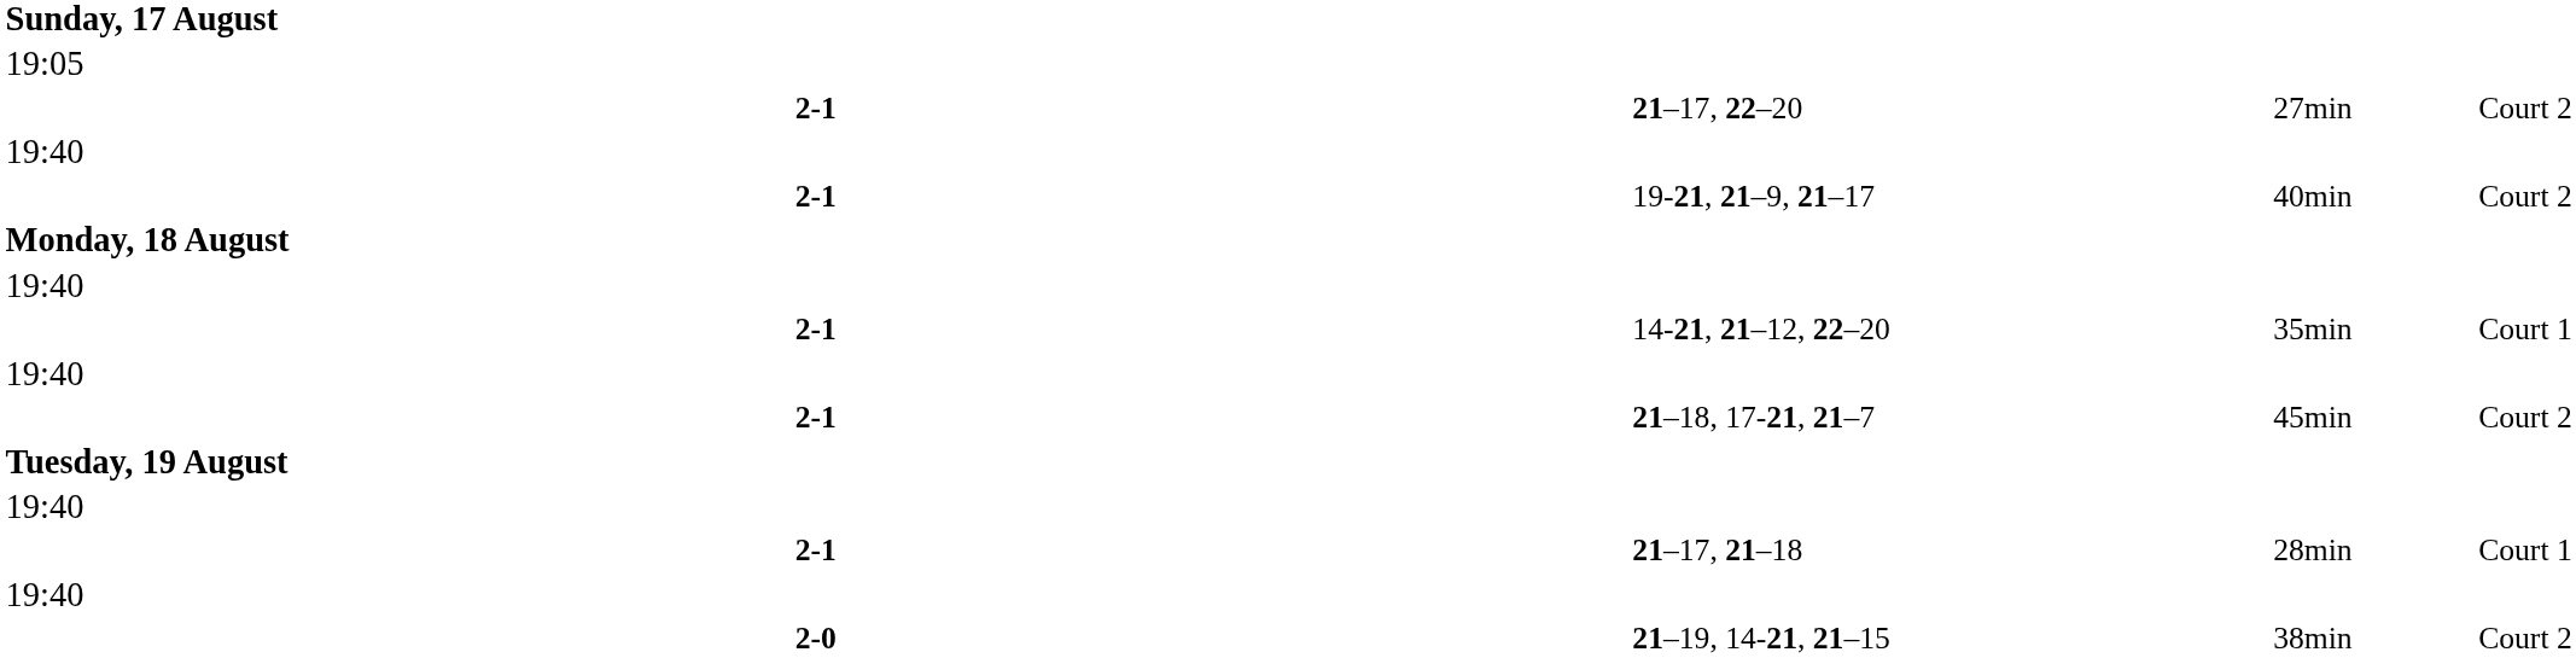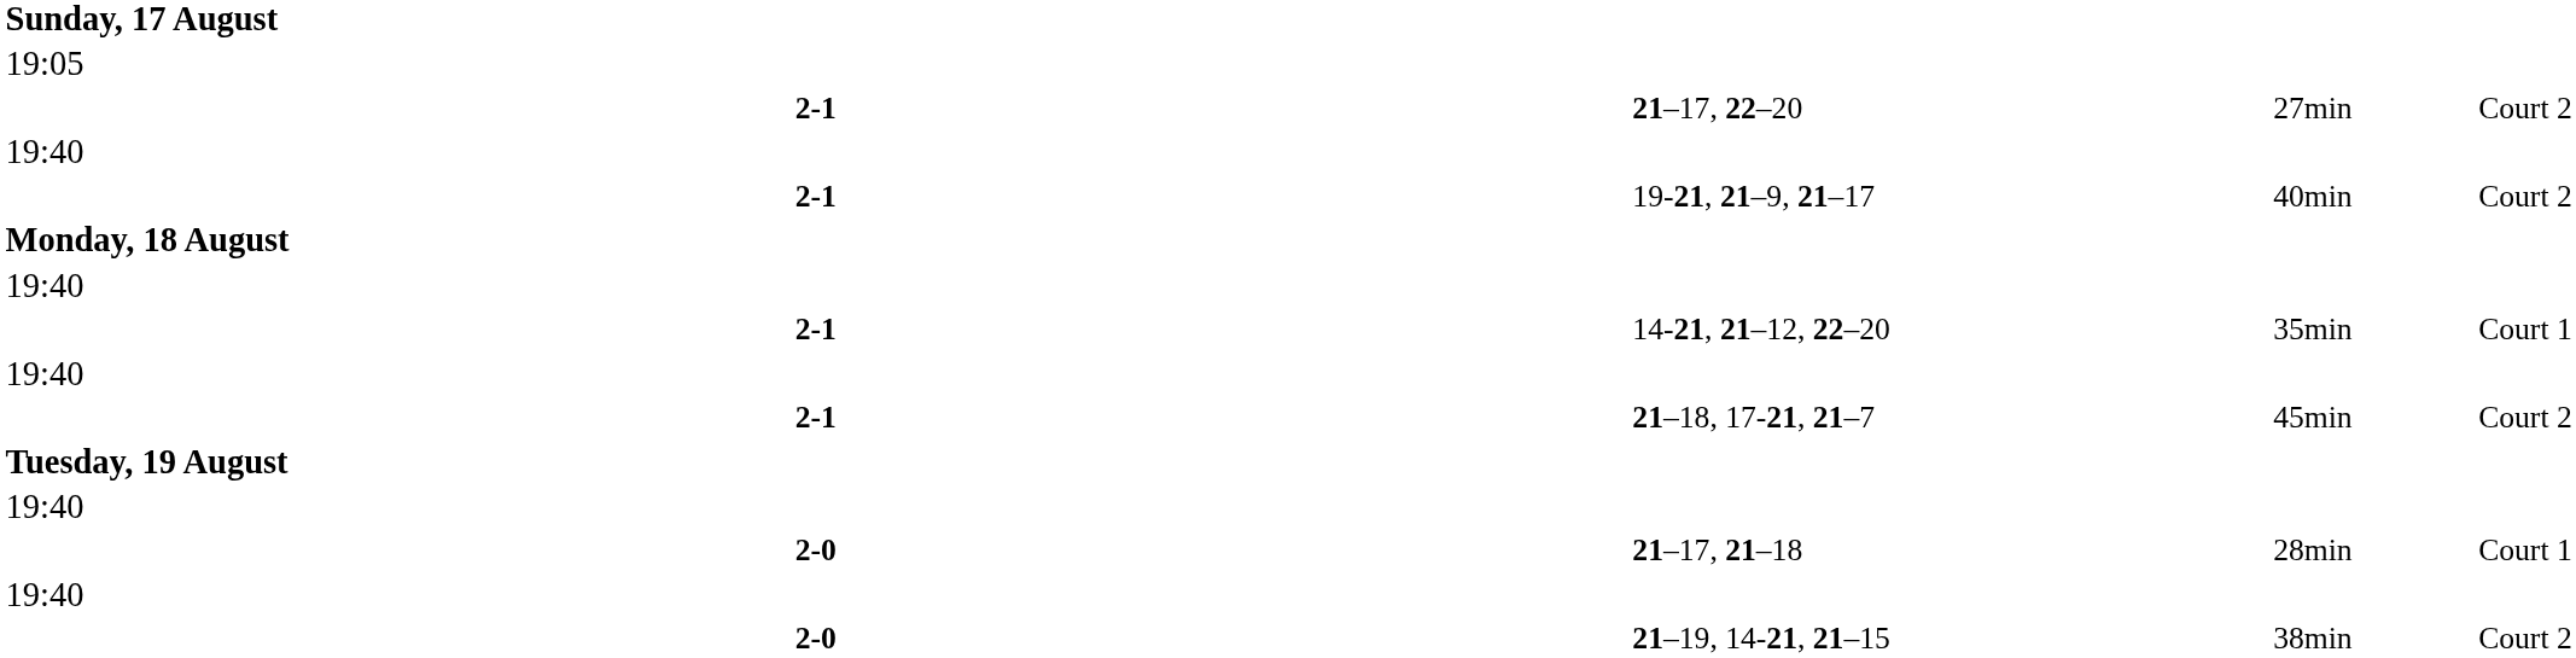21–17, 21–18 | column 2: 2-1 -> 2-0
